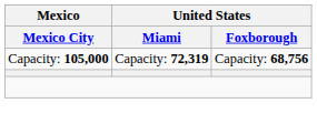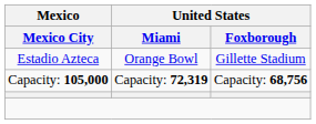+ row: Estadio Azteca | Orange Bowl | Gillette Stadium
